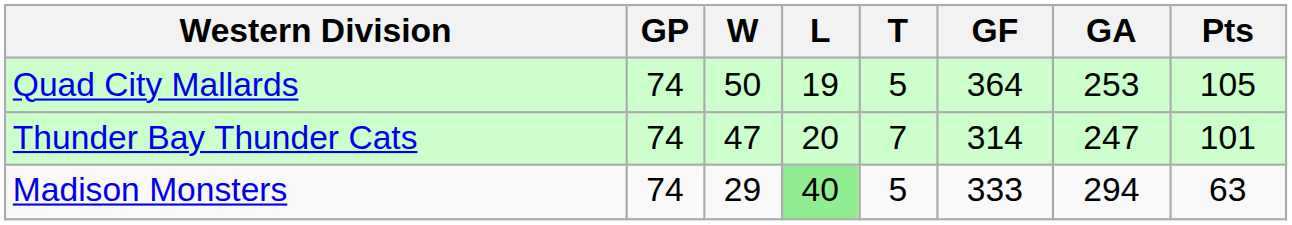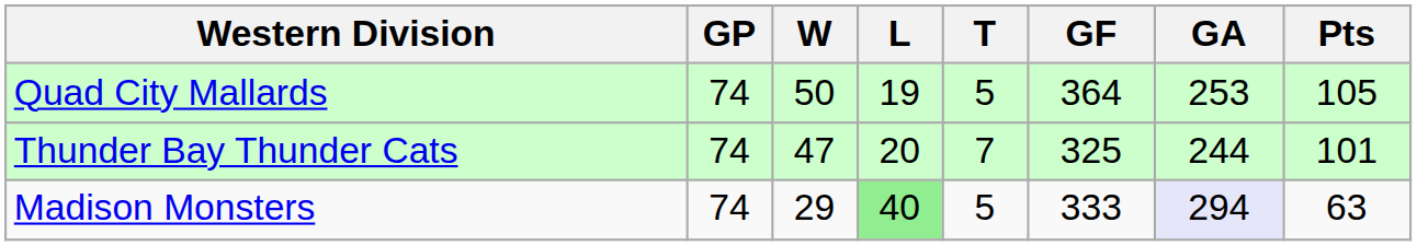Thunder Bay Thunder Cats | GF: 314 -> 325
Thunder Bay Thunder Cats | GA: 247 -> 244
Madison Monsters | GA: no background -> lavender background
